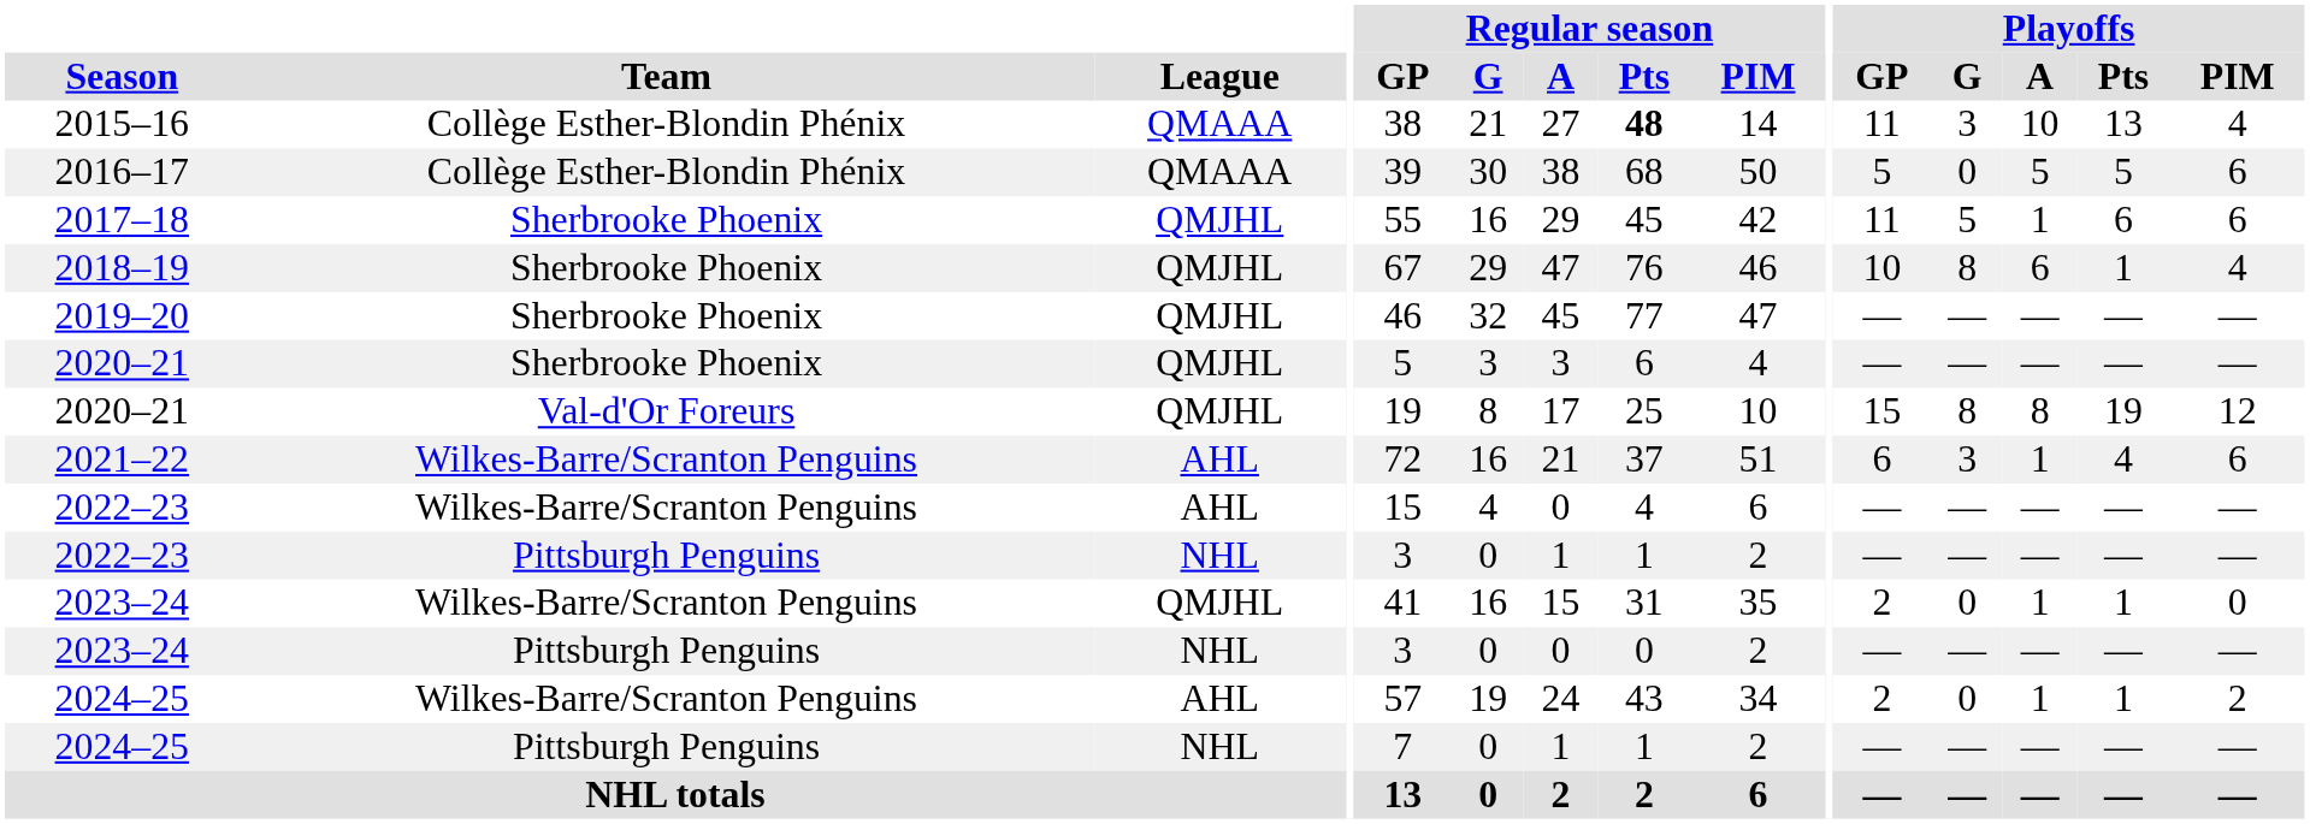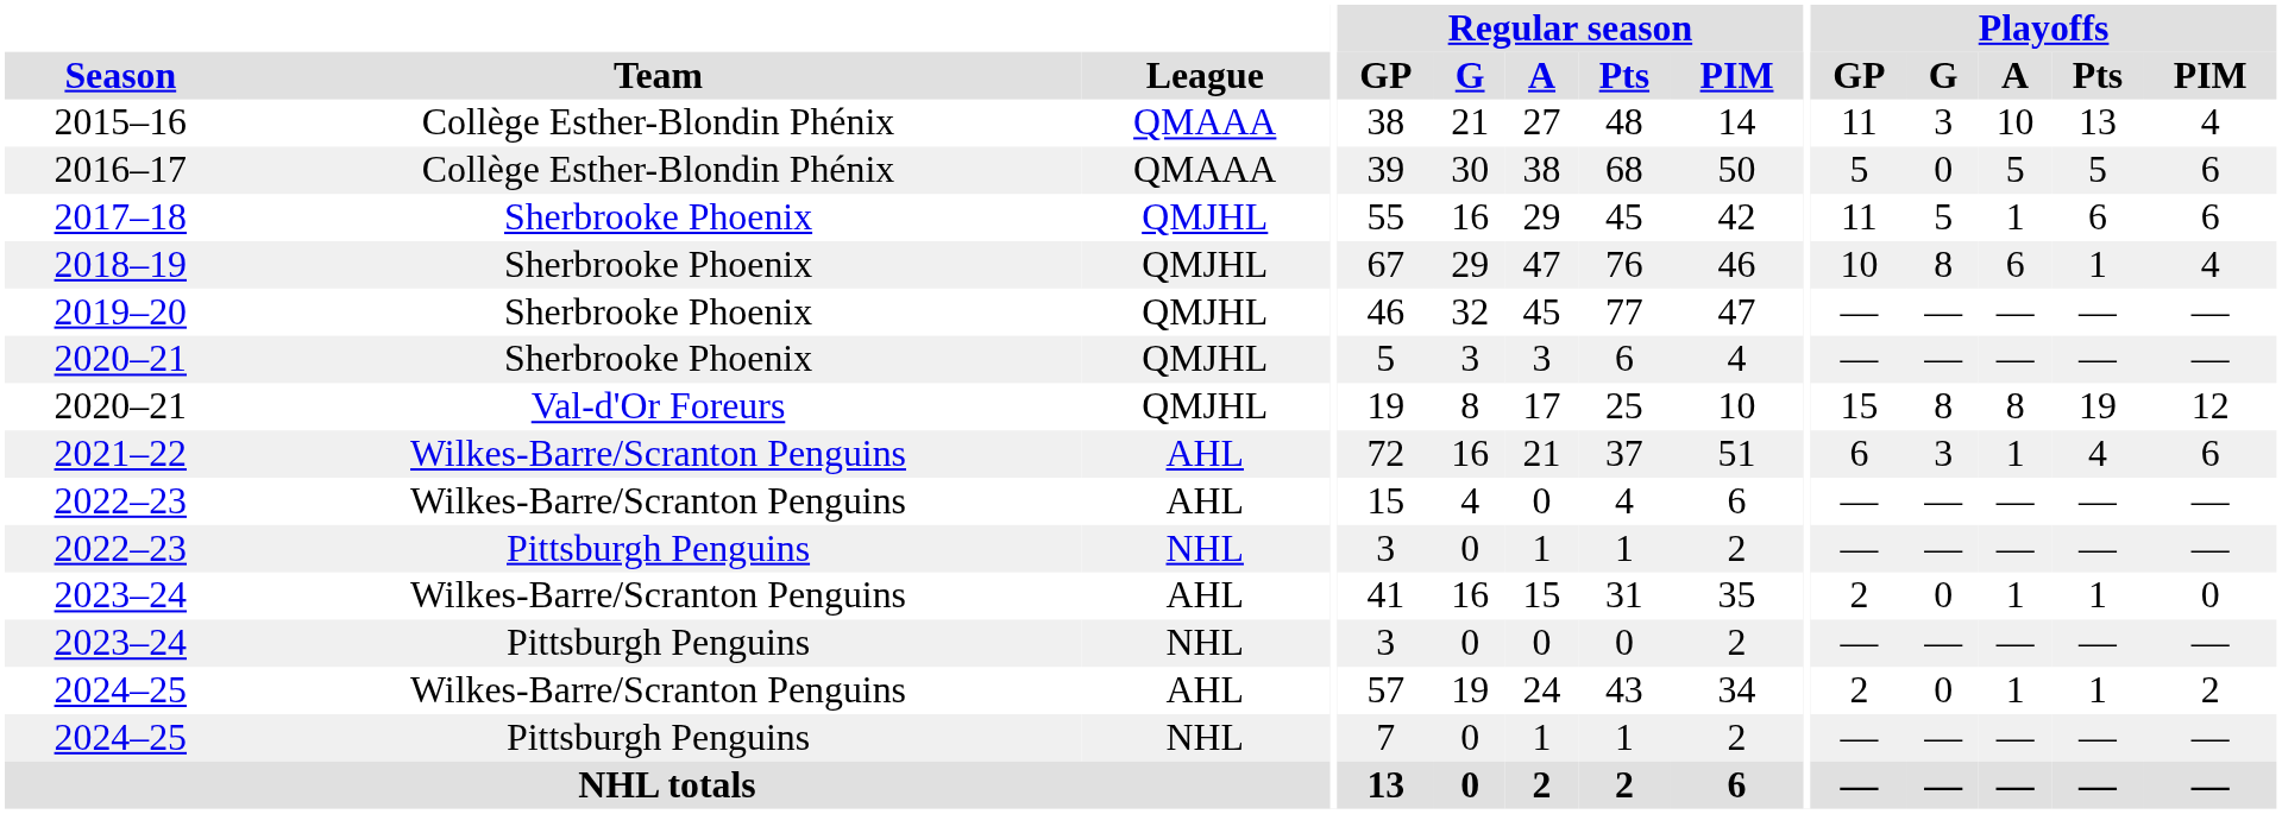2015–16 | Regular season / Pts: bold -> normal
2023–24 / Wilkes-Barre/Scranton Penguins | League: QMJHL -> AHL
